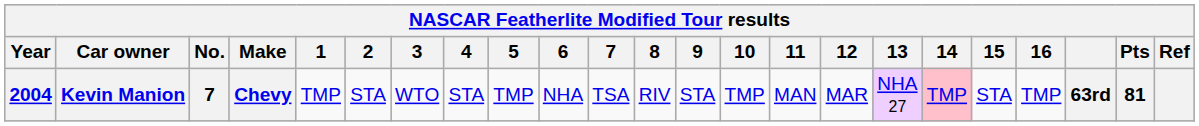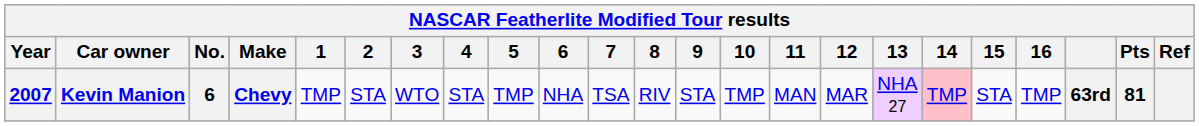Kevin Manion | Year: 2004 -> 2007
Kevin Manion | No.: 7 -> 6
